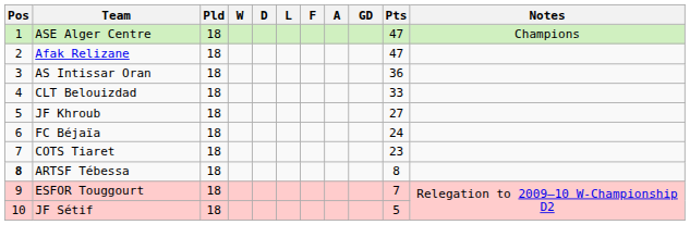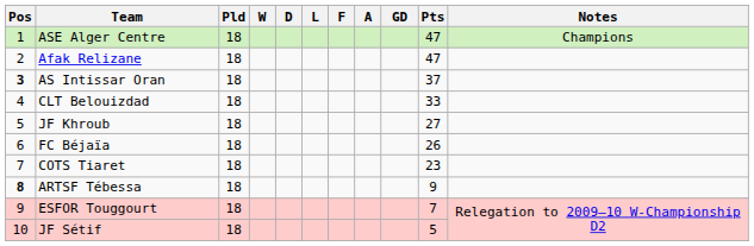AS Intissar Oran | Pos: normal -> bold
AS Intissar Oran | Pts: 36 -> 37
FC Béjaïa | Pts: 24 -> 26
ARTSF Tébessa | Pts: 8 -> 9
